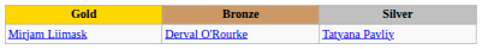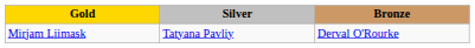columns swapped: Silver <-> Bronze
